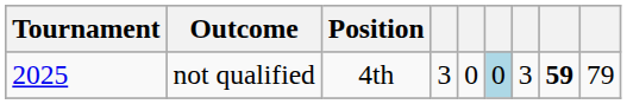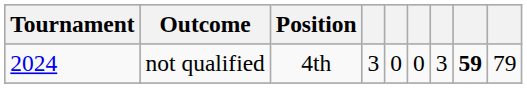not qualified | Tournament: 2025 -> 2024
not qualified | column 6: lightblue background -> no background
